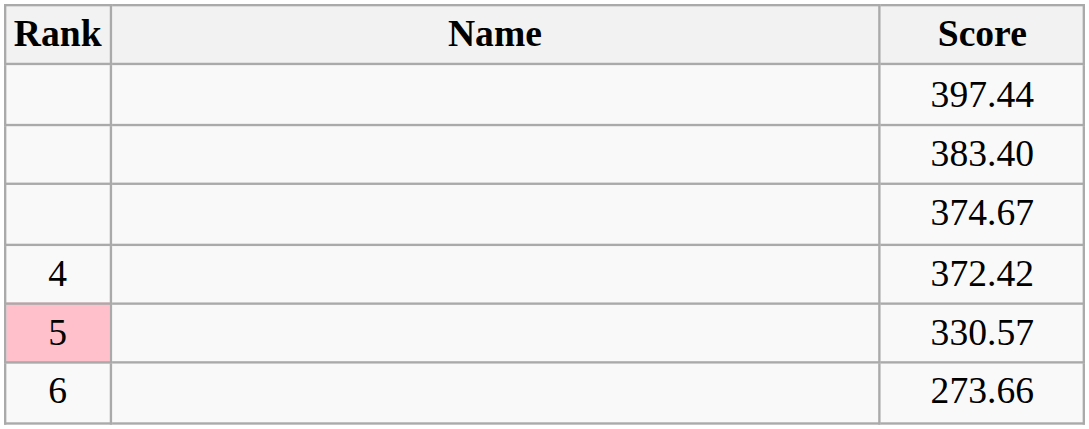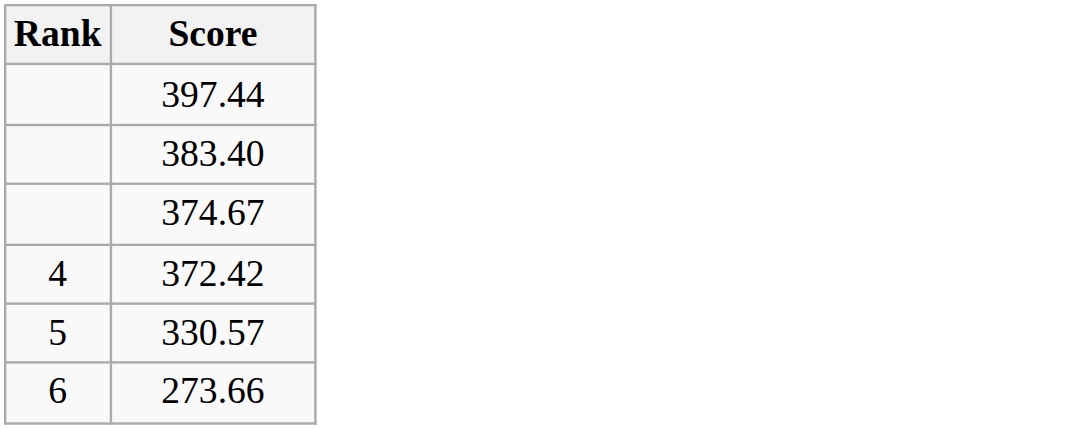- column: Name
330.57 | Rank: pink background -> no background
